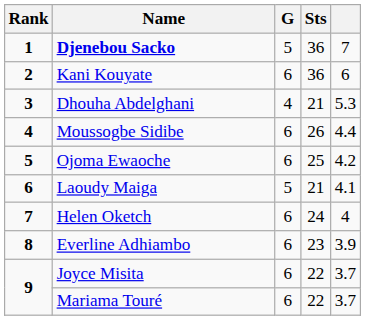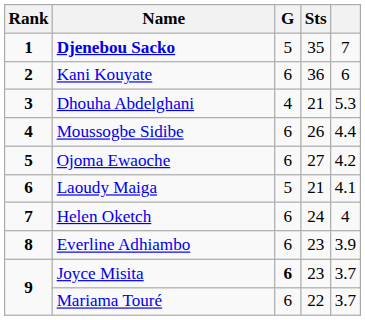Djenebou Sacko | Sts: 36 -> 35
Ojoma Ewaoche | Sts: 25 -> 27
Joyce Misita | G: normal -> bold
Joyce Misita | Sts: 22 -> 23
